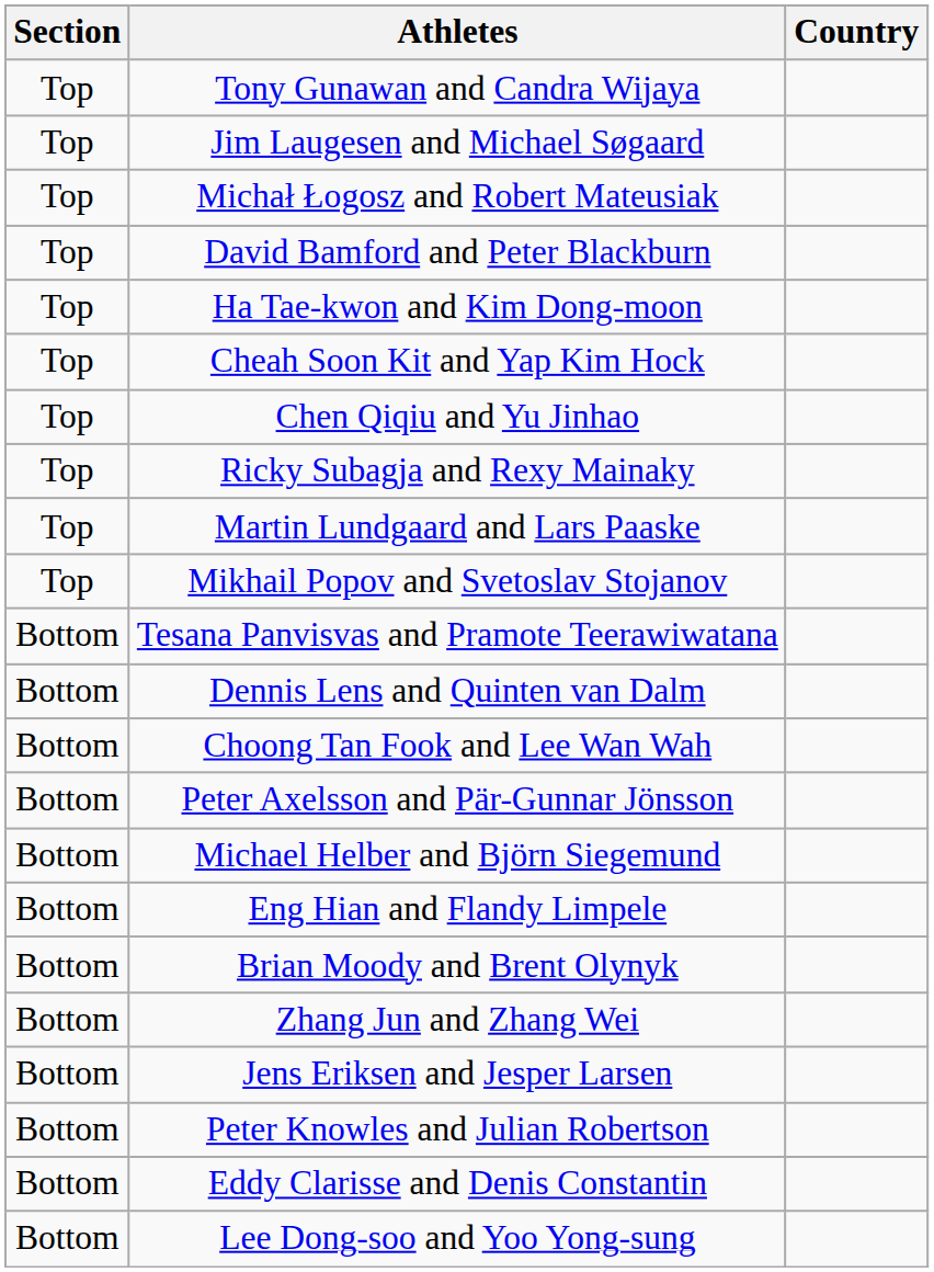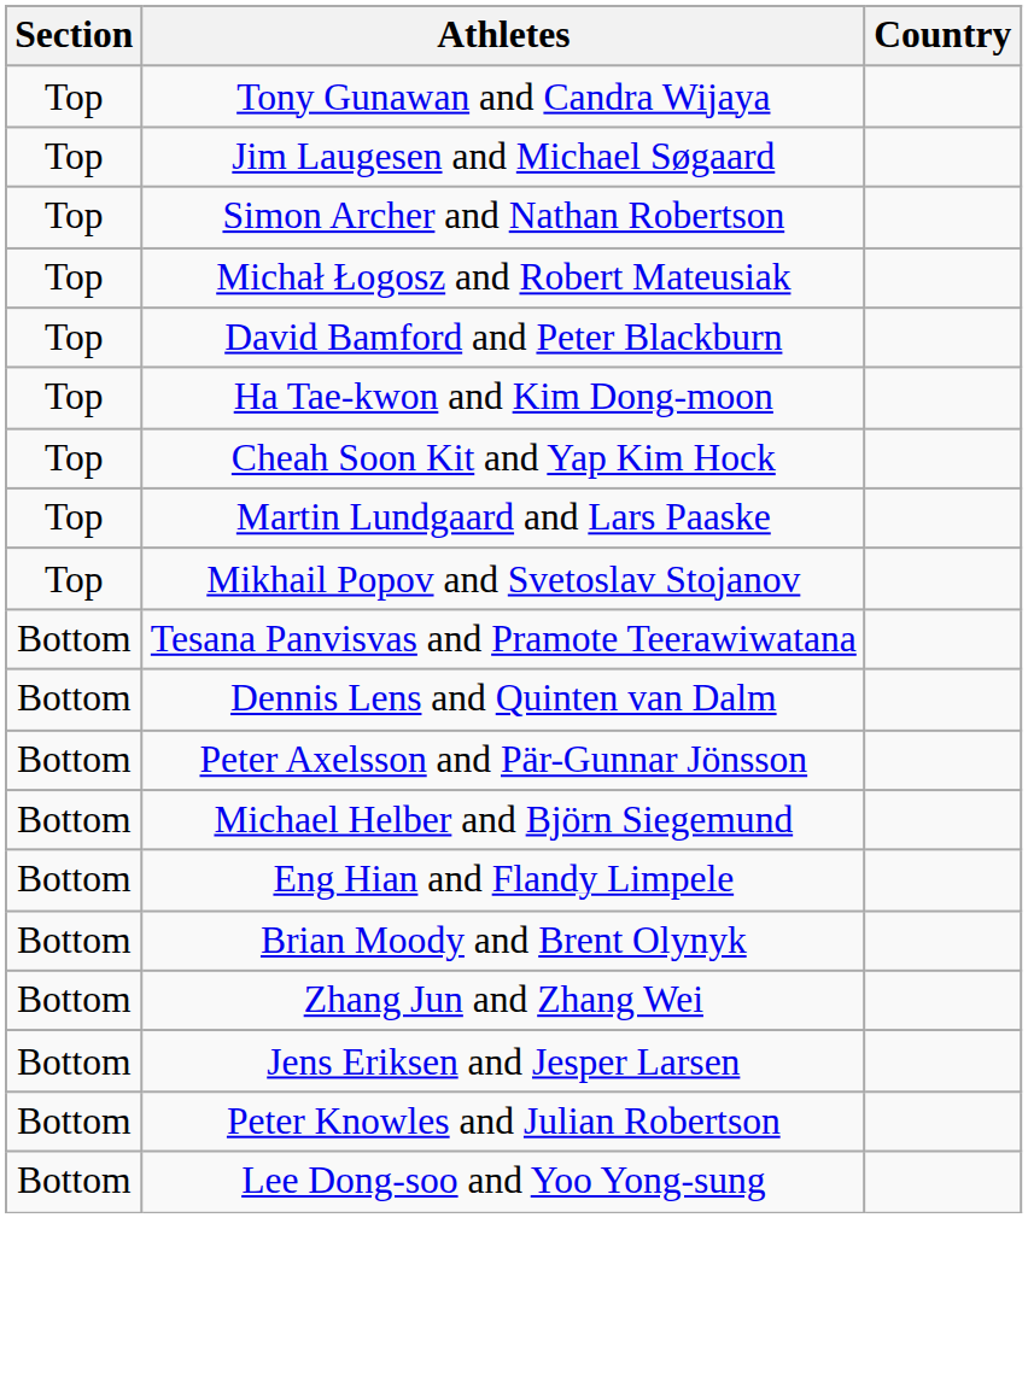+ row: Top | Simon Archer and Nathan Robertson
- row: Top | Chen Qiqiu and Yu Jinhao
- row: Top | Ricky Subagja and Rexy Mainaky
- row: Bottom | Choong Tan Fook and Lee Wan Wah
- row: Bottom | Eddy Clarisse and Denis Constantin
